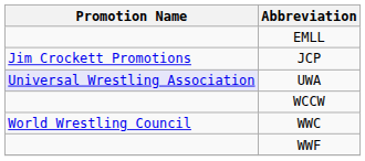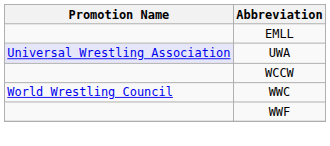- row: Jim Crockett Promotions | JCP
